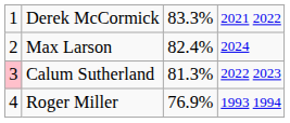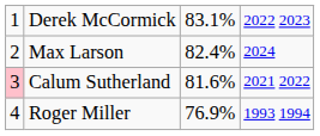Derek McCormick | column 3: 83.3% -> 83.1%
Derek McCormick | column 4: 2021 2022 -> 2022 2023
Calum Sutherland | column 3: 81.3% -> 81.6%
Calum Sutherland | column 4: 2022 2023 -> 2021 2022
